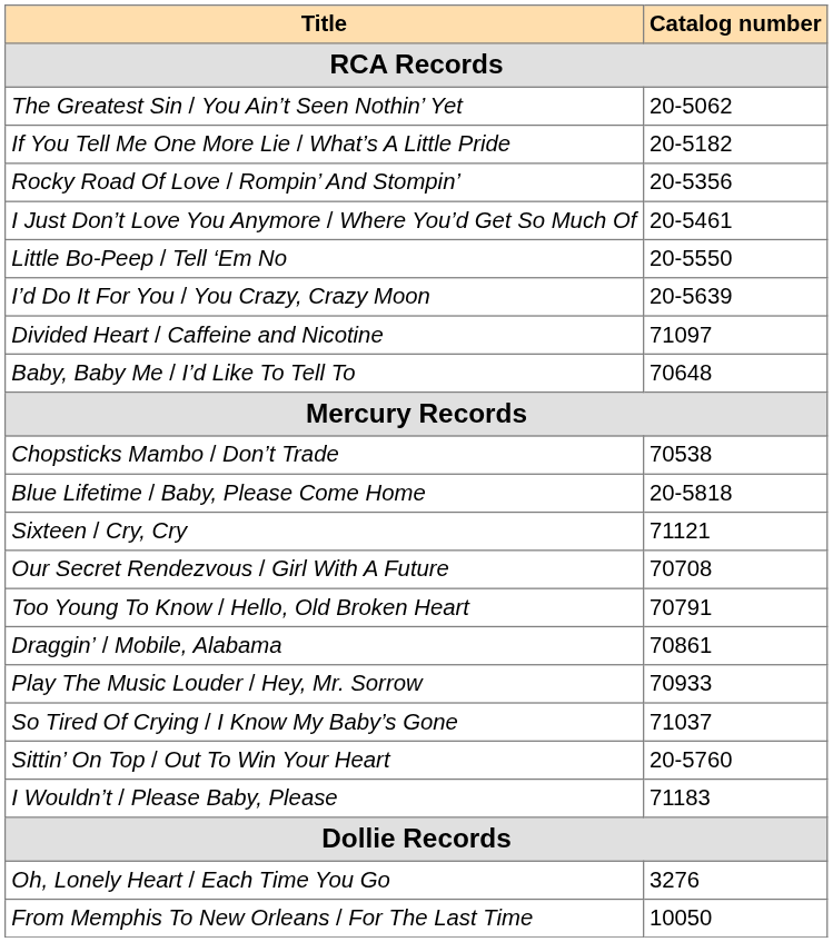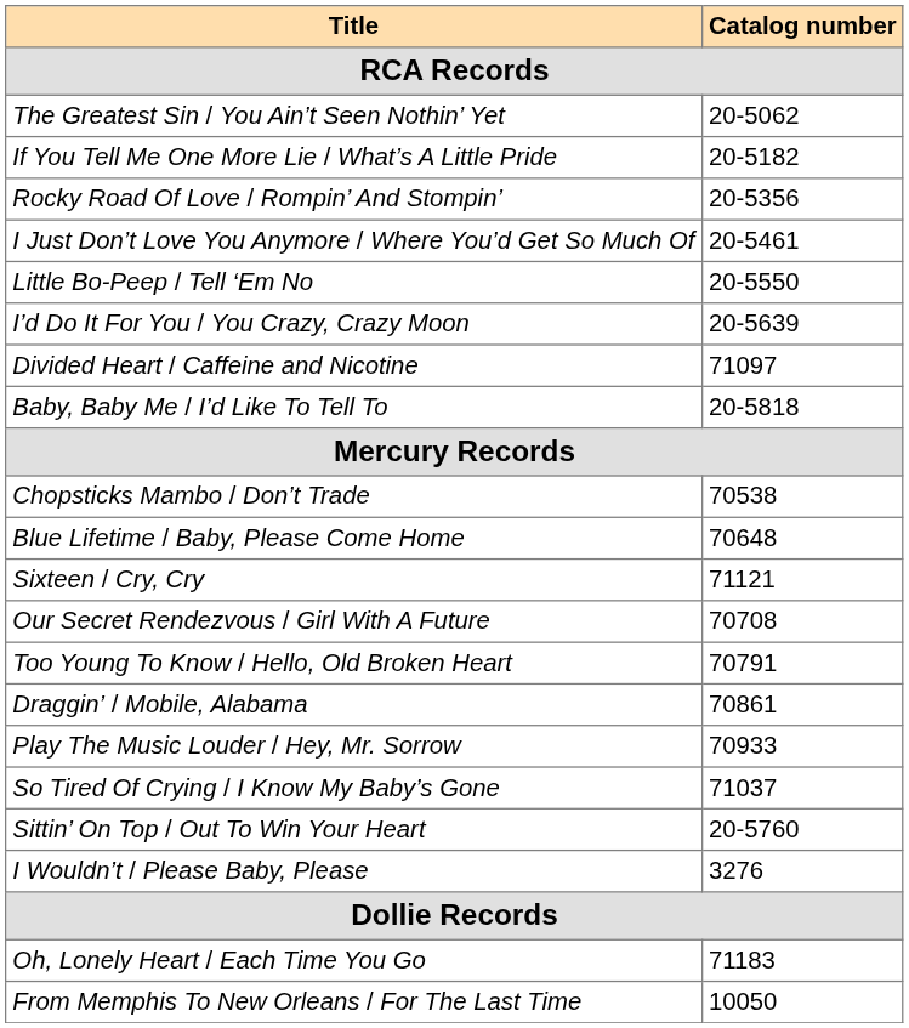Baby, Baby Me / I’d Like To Tell To | Catalog number: 70648 -> 20-5818
Blue Lifetime / Baby, Please Come Home | Catalog number: 20-5818 -> 70648
I Wouldn’t / Please Baby, Please | Catalog number: 71183 -> 3276
Oh, Lonely Heart / Each Time You Go | Catalog number: 3276 -> 71183
